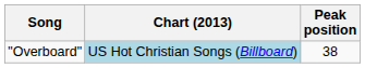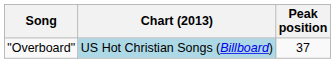"Overboard" | Peak position: 38 -> 37
